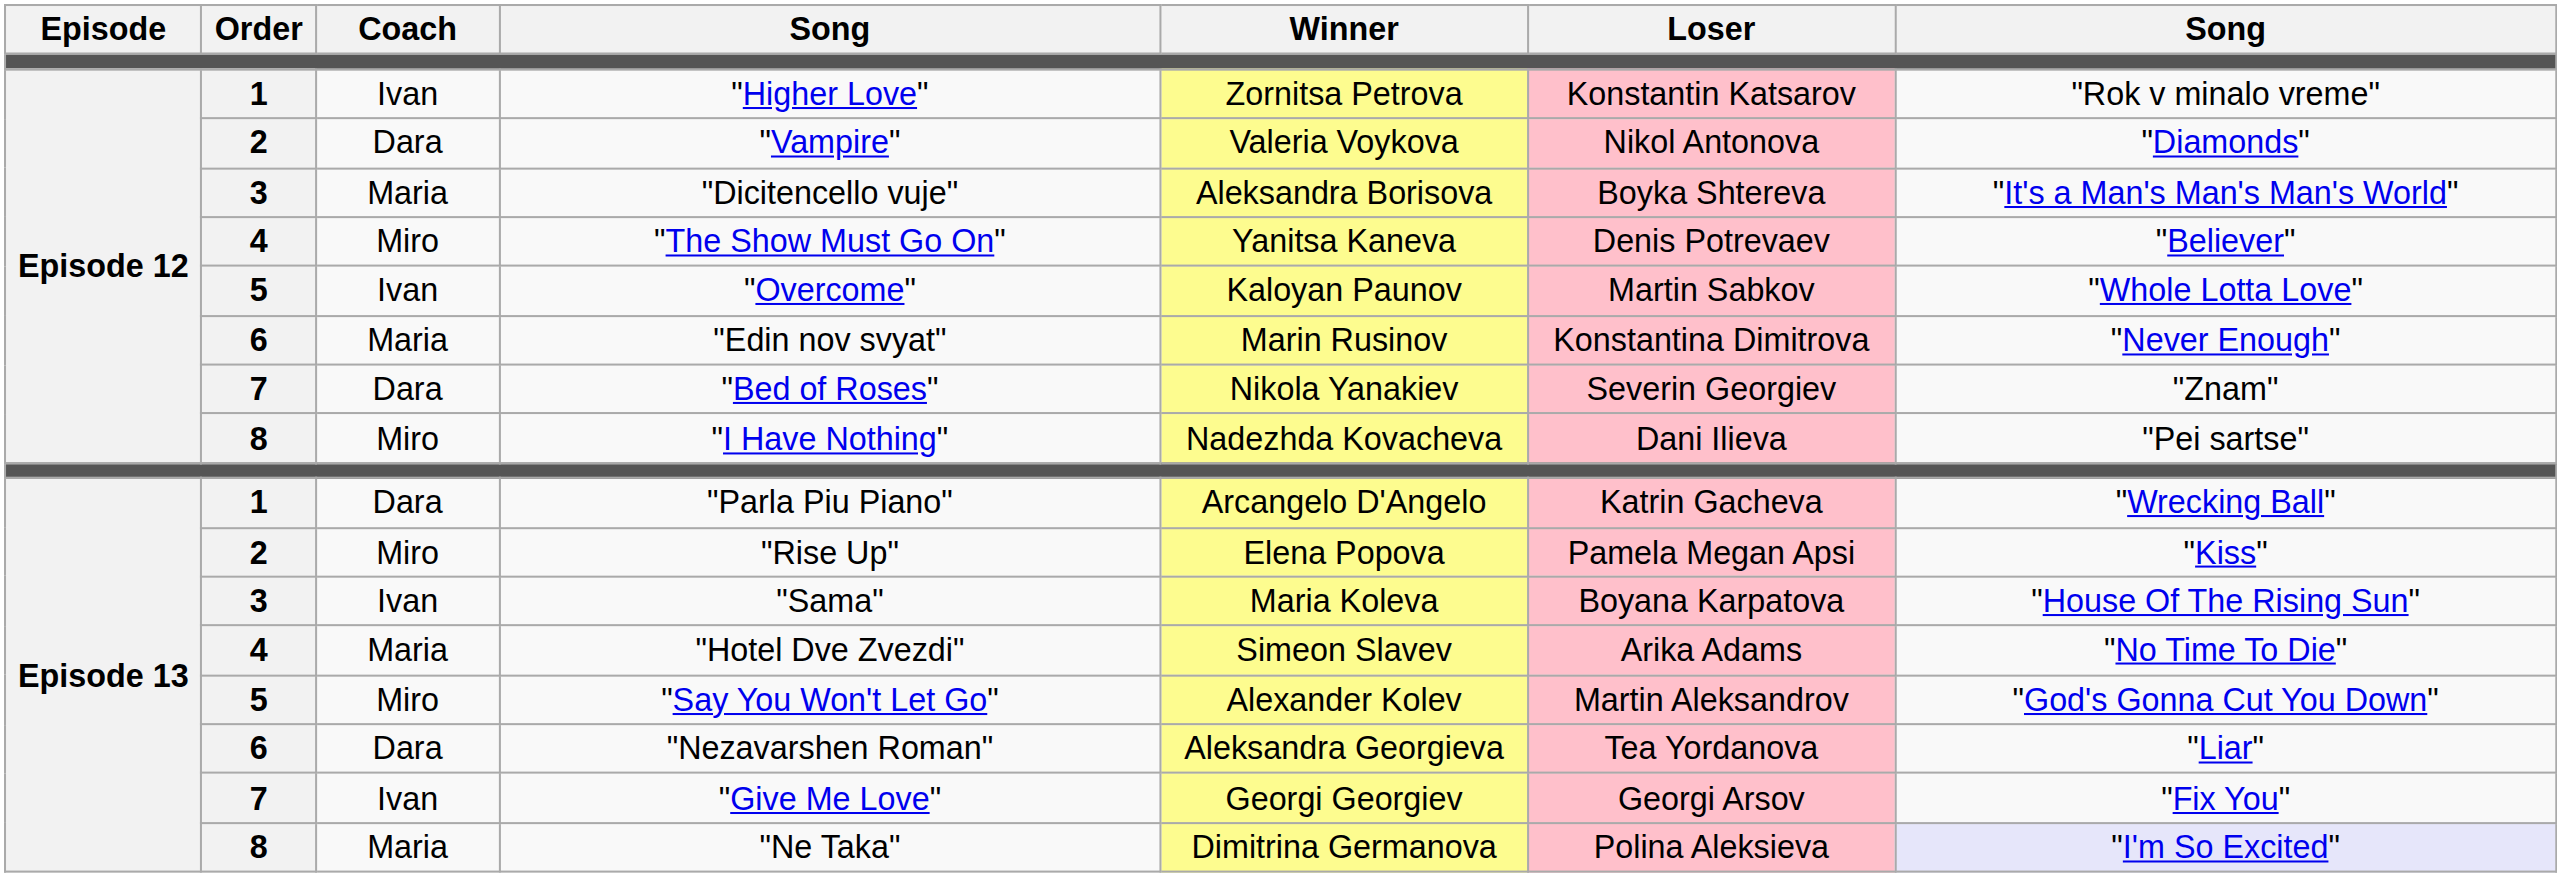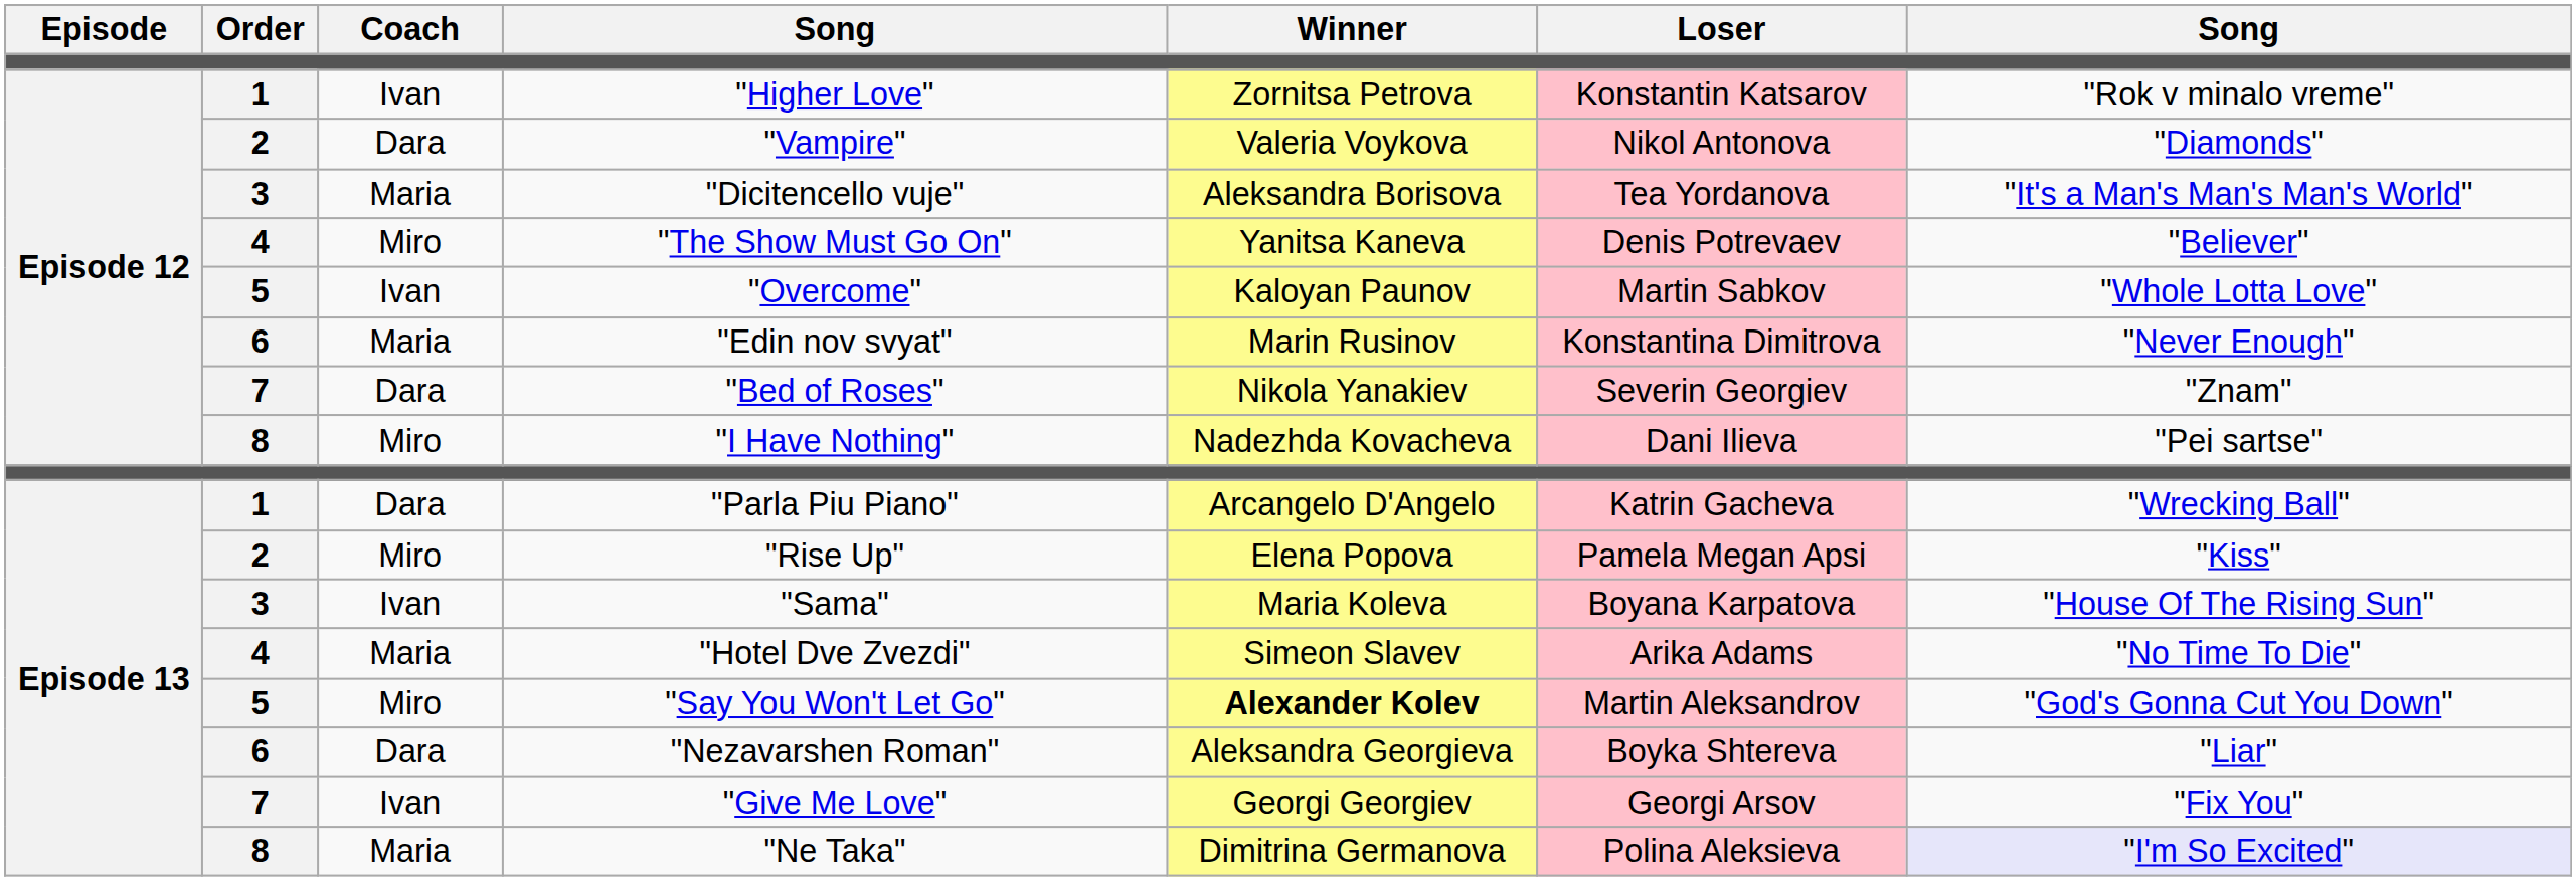"Dicitencello vuje" | Loser: Boyka Shtereva -> Tea Yordanova
"Say You Won't Let Go" | Winner: normal -> bold
"Nezavarshen Roman" | Loser: Tea Yordanova -> Boyka Shtereva
